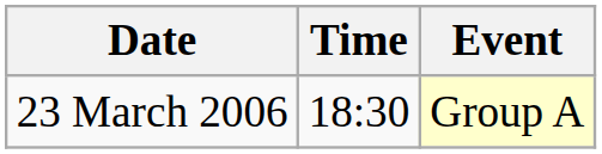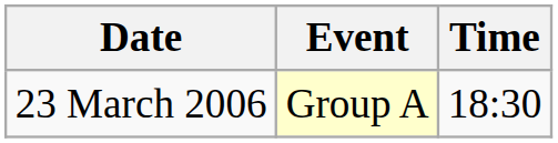columns swapped: Time <-> Event
